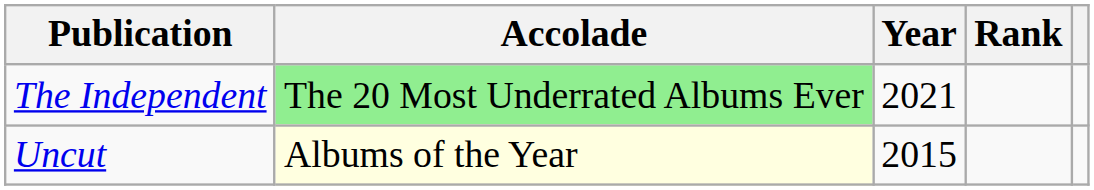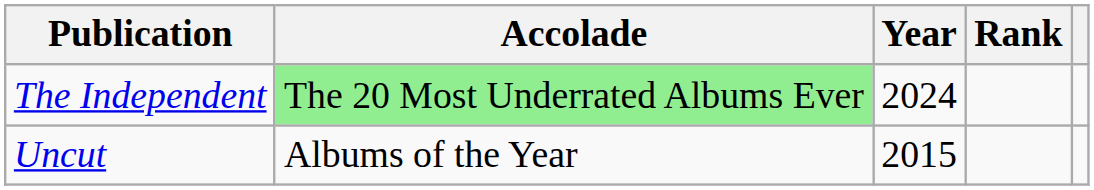The Independent | Year: 2021 -> 2024
Uncut | Accolade: lightyellow background -> no background
